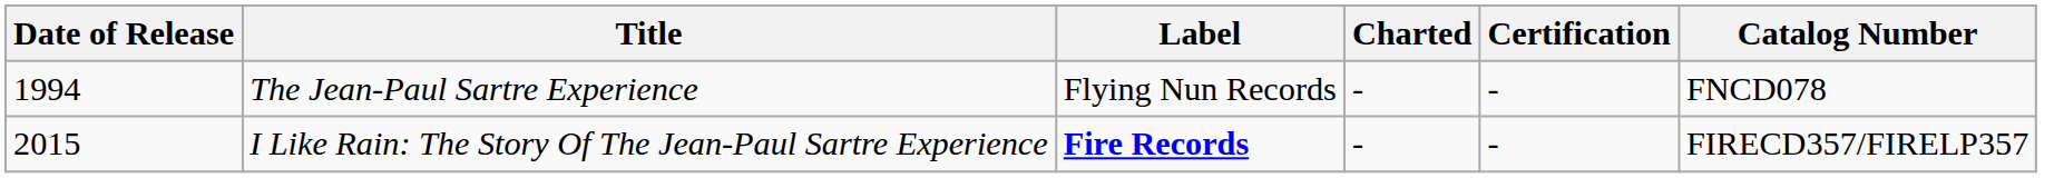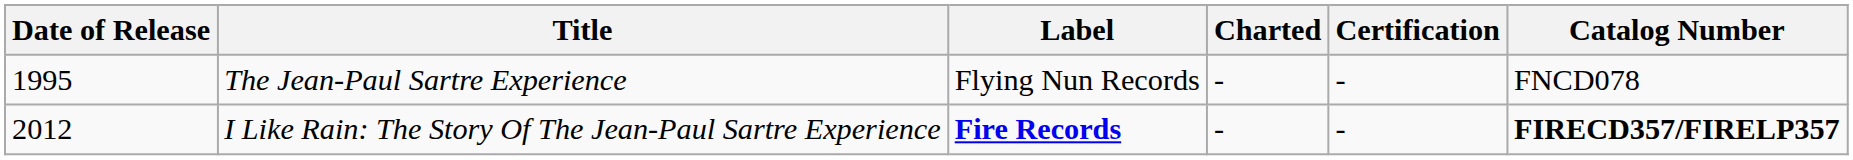The Jean-Paul Sartre Experience | Date of Release: 1994 -> 1995
I Like Rain: The Story Of The Jean-Paul Sartre Experience | Date of Release: 2015 -> 2012
I Like Rain: The Story Of The Jean-Paul Sartre Experience | Catalog Number: normal -> bold
